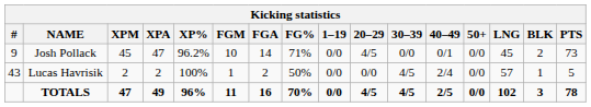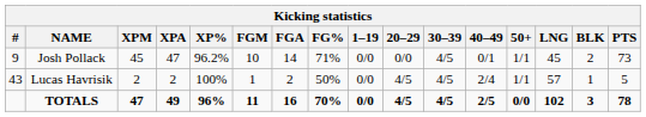Josh Pollack | 20–29: 4/5 -> 0/0
Josh Pollack | 30–39: 0/0 -> 4/5
Josh Pollack | 50+: 0/0 -> 1/1
Lucas Havrisik | 20–29: 0/0 -> 4/5
Lucas Havrisik | 50+: 0/0 -> 1/1
